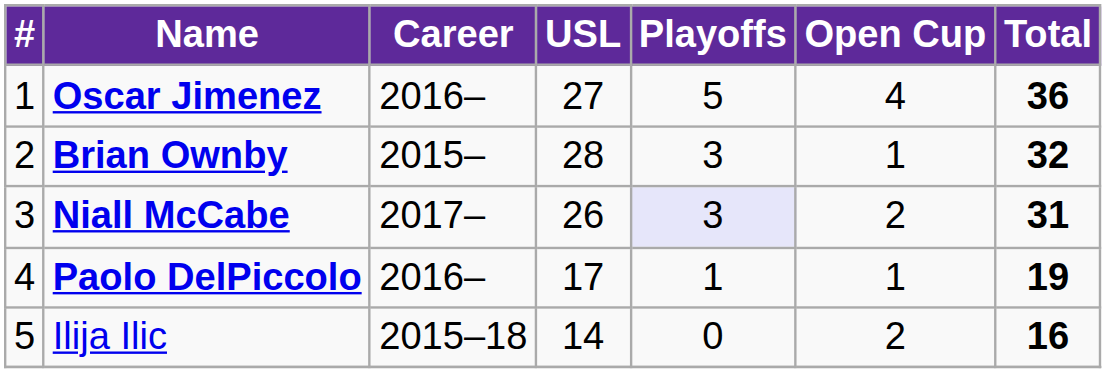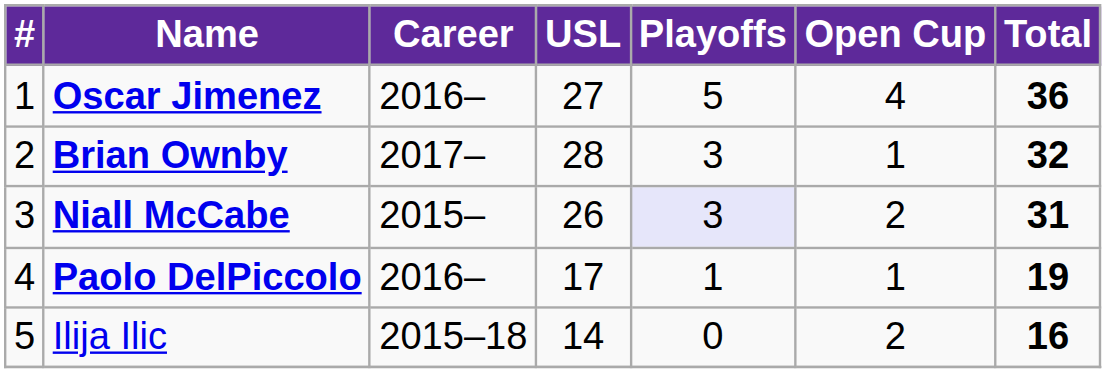Brian Ownby | Career: 2015– -> 2017–
Niall McCabe | Career: 2017– -> 2015–
